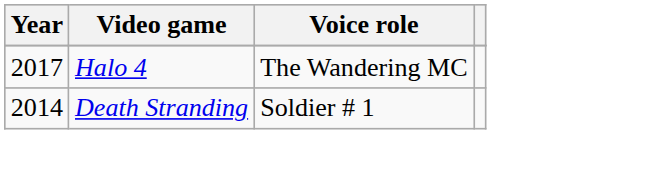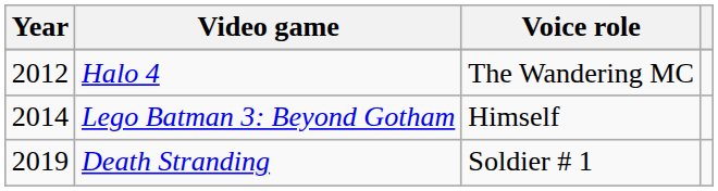Halo 4 | Year: 2017 -> 2012
+ row: 2014 | Lego Batman 3: Beyond Gotham | Himself
Death Stranding | Year: 2014 -> 2019
